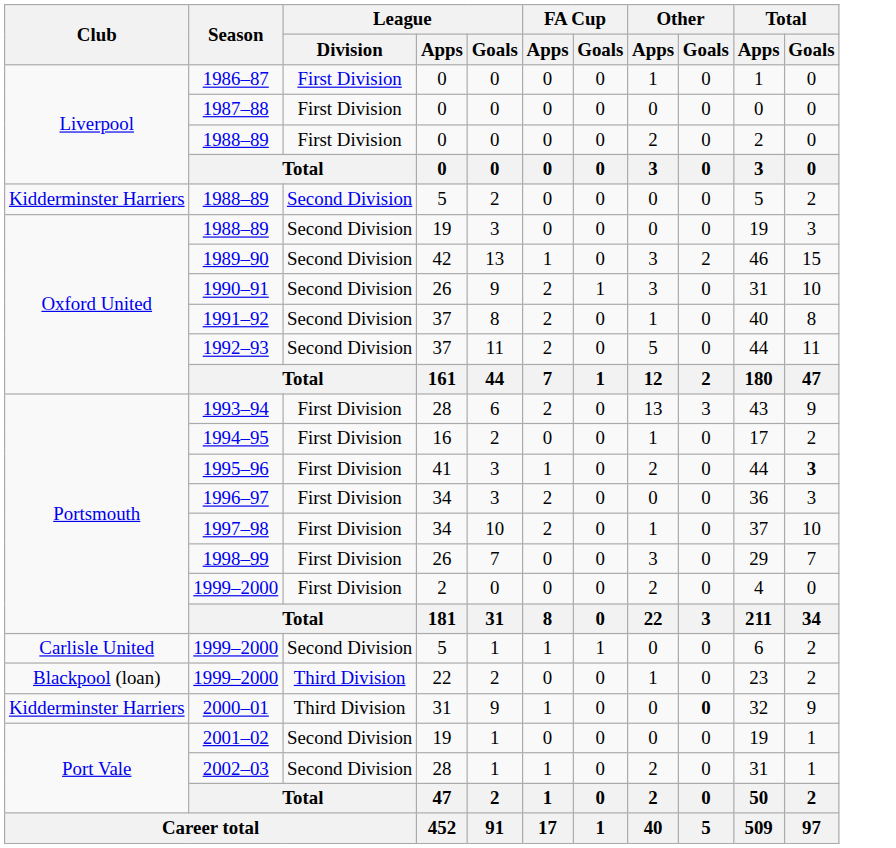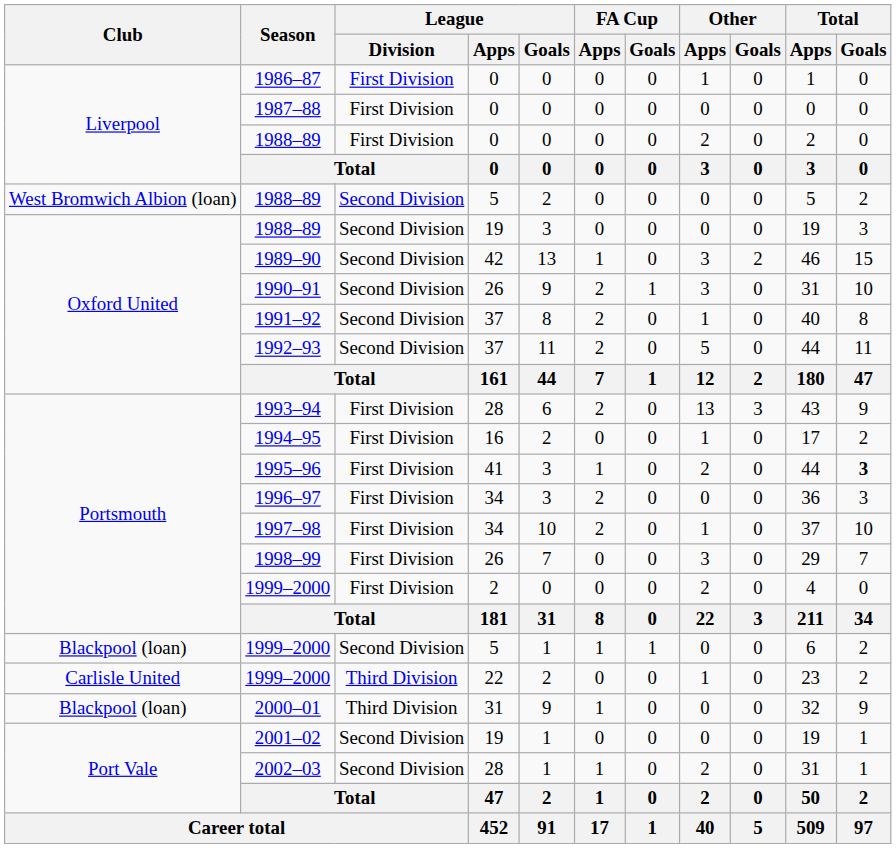1988–89 / 5 | Club: Kidderminster Harriers -> West Bromwich Albion (loan)
1999–2000 / 5 | Club: Carlisle United -> Blackpool (loan)
1999–2000 / 22 | Club: Blackpool (loan) -> Carlisle United
2000–01 | Club: Kidderminster Harriers -> Blackpool (loan)
2000–01 | Other / Goals: bold -> normal
